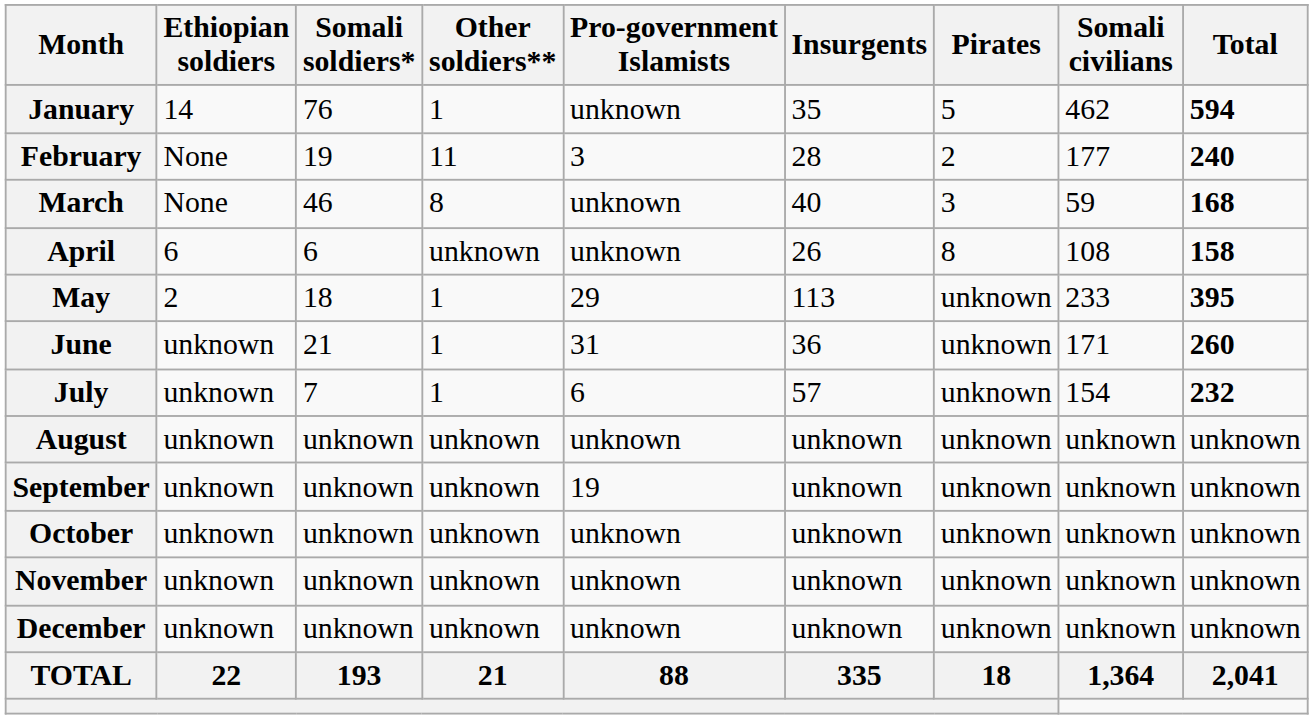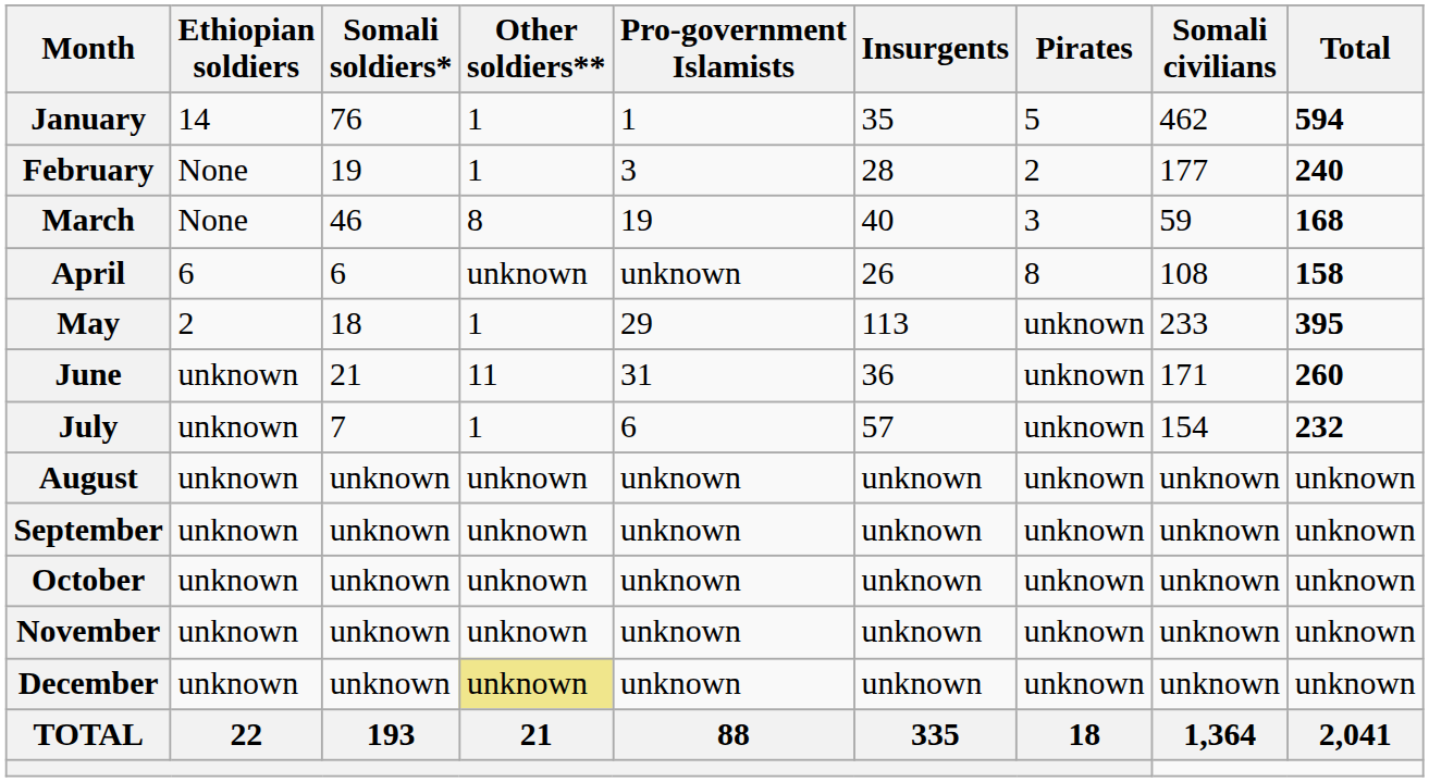January | Pro-government Islamists: unknown -> 1
February | Other soldiers**: 11 -> 1
March | Pro-government Islamists: unknown -> 19
June | Other soldiers**: 1 -> 11
September | Pro-government Islamists: 19 -> unknown
December | Other soldiers**: no background -> khaki background
